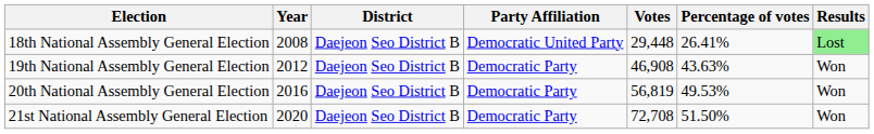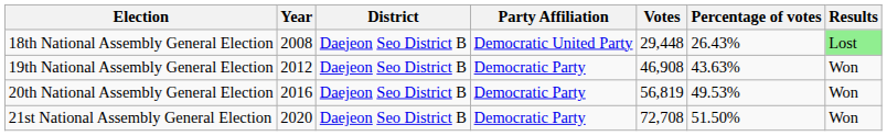18th National Assembly General Election | Percentage of votes: 26.41% -> 26.43%
